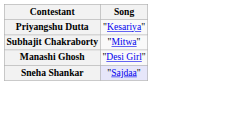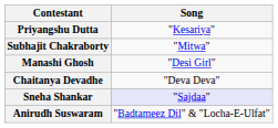+ row: Chaitanya Devadhe | "Deva Deva"
+ row: Anirudh Suswaram | "Badtameez Dil" & "Locha-E-Ulfat"
